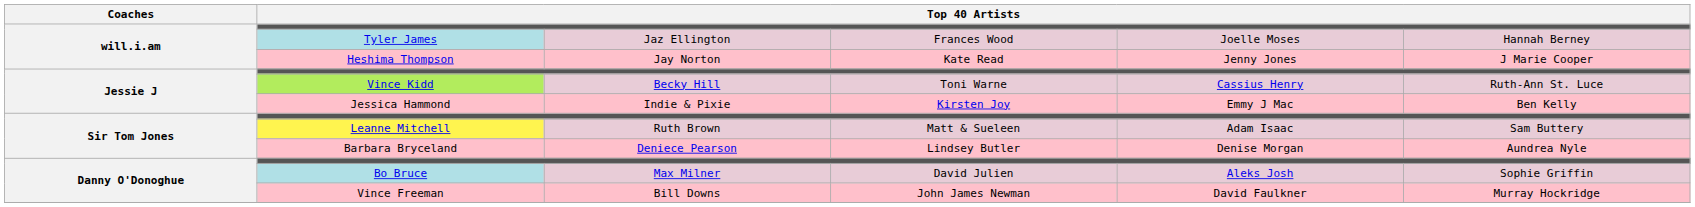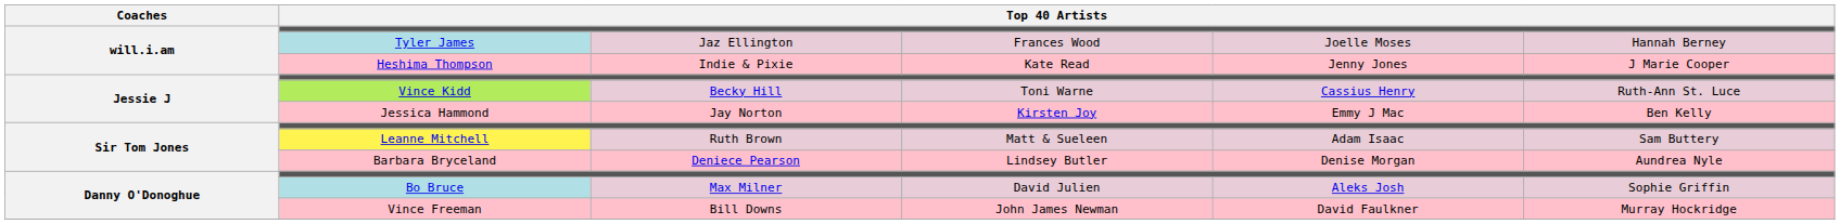Heshima Thompson | column 3: Jay Norton -> Indie & Pixie
Jessica Hammond | column 3: Indie & Pixie -> Jay Norton
